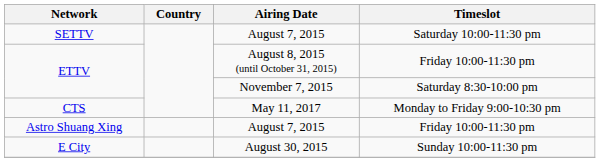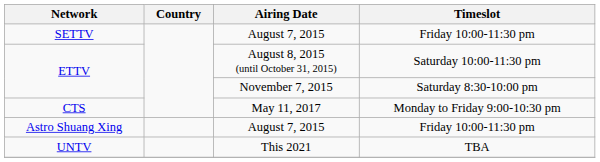SETTV | Timeslot: Saturday 10:00-11:30 pm -> Friday 10:00-11:30 pm
ETTV / August 8, 2015 (until October 31, 2015) | Timeslot: Friday 10:00-11:30 pm -> Saturday 10:00-11:30 pm
- row: E City | August 30, 2015 | Sunday 10:00-11:30 pm
+ row: UNTV | This 2021 | TBA
